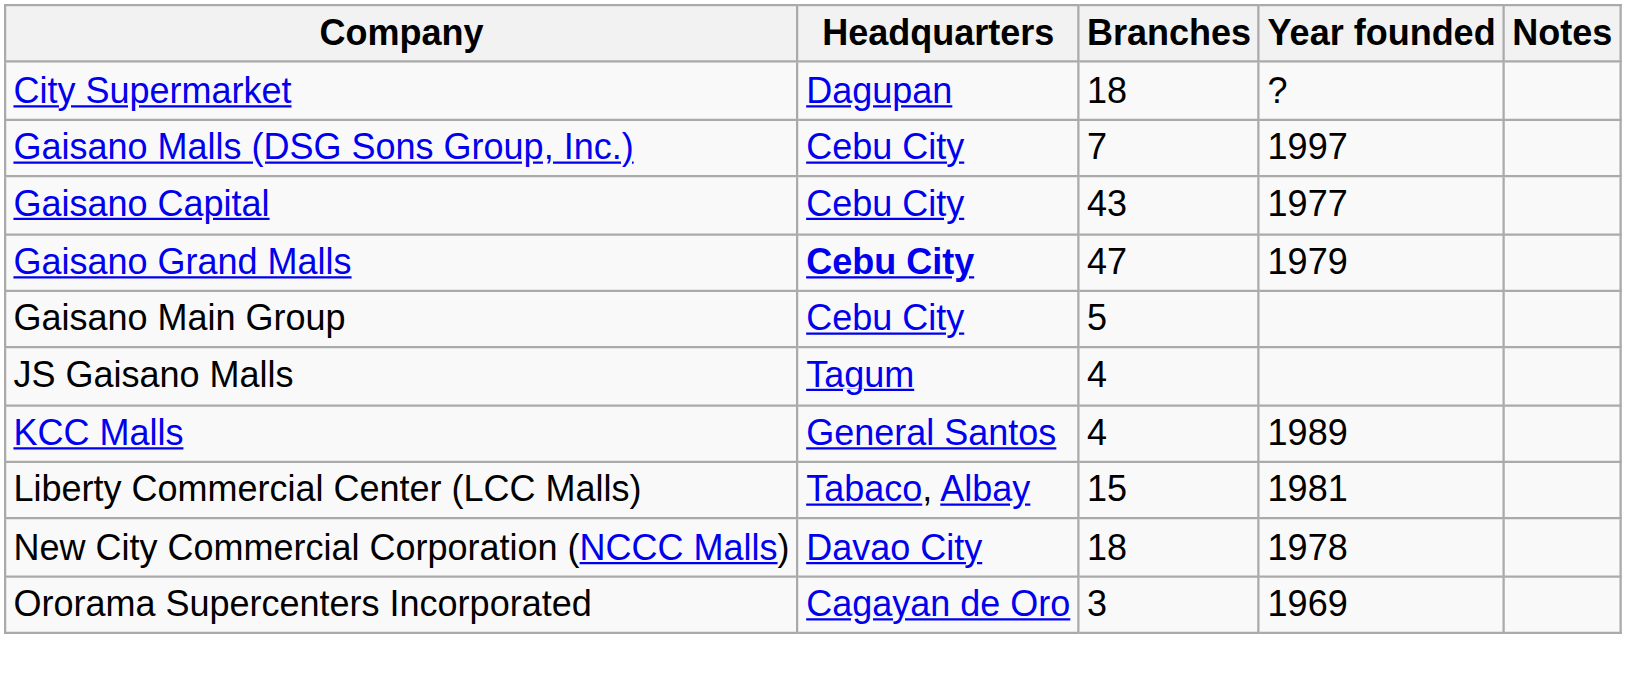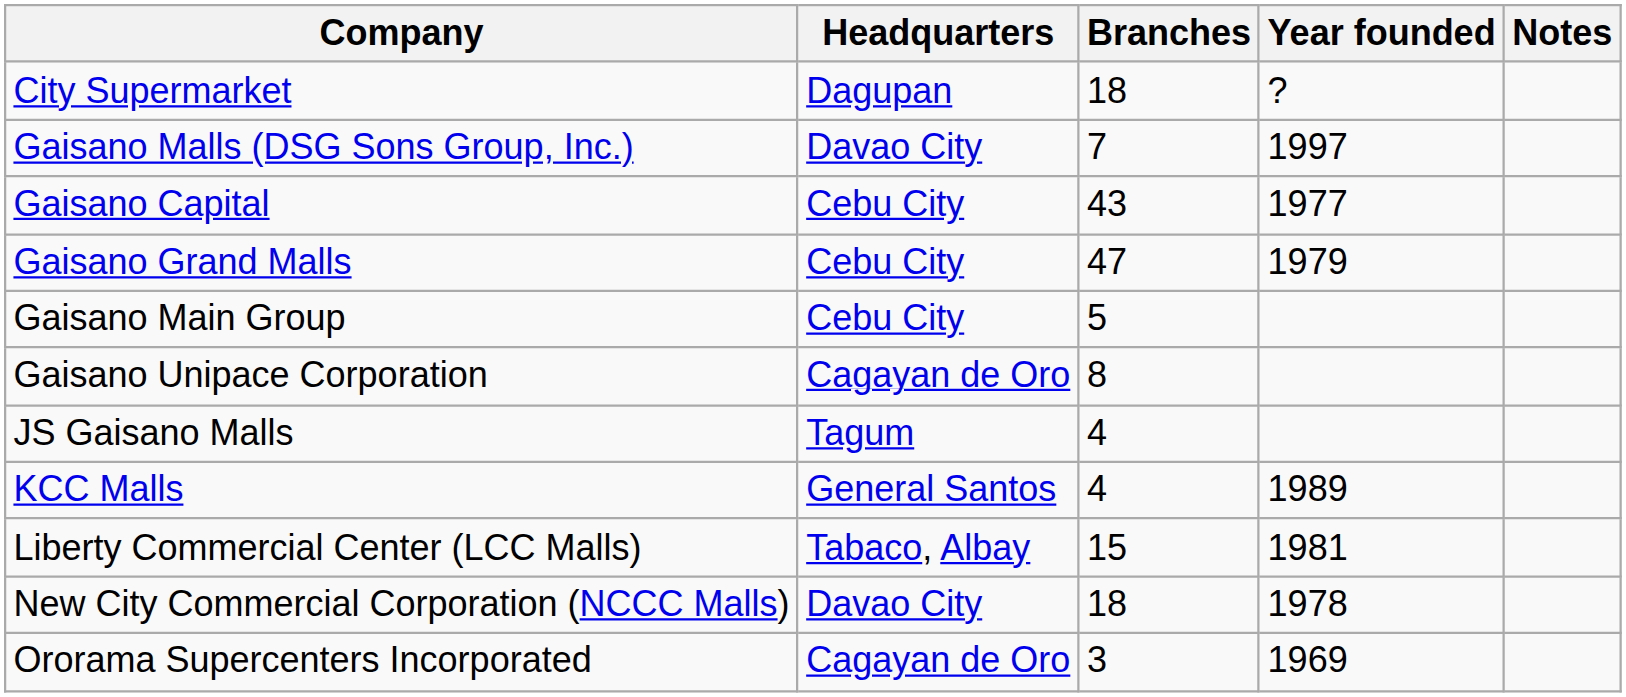Gaisano Malls (DSG Sons Group, Inc.) | Headquarters: Cebu City -> Davao City
Gaisano Grand Malls | Headquarters: bold -> normal
+ row: Gaisano Unipace Corporation | Cagayan de Oro | 8
